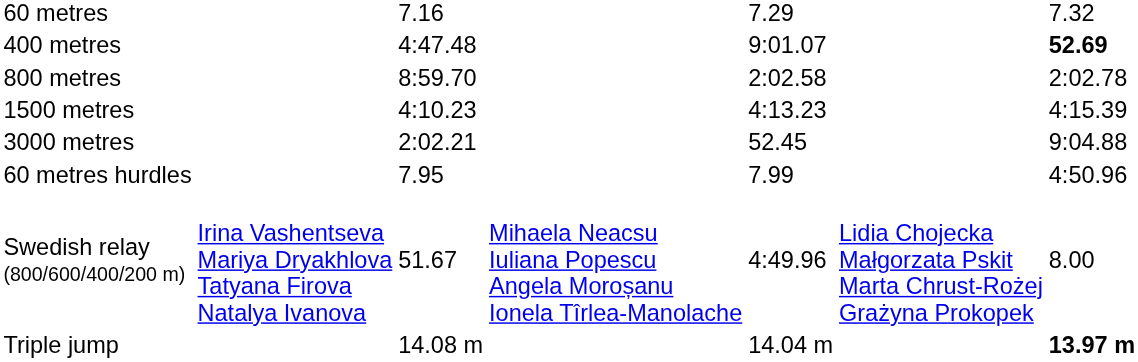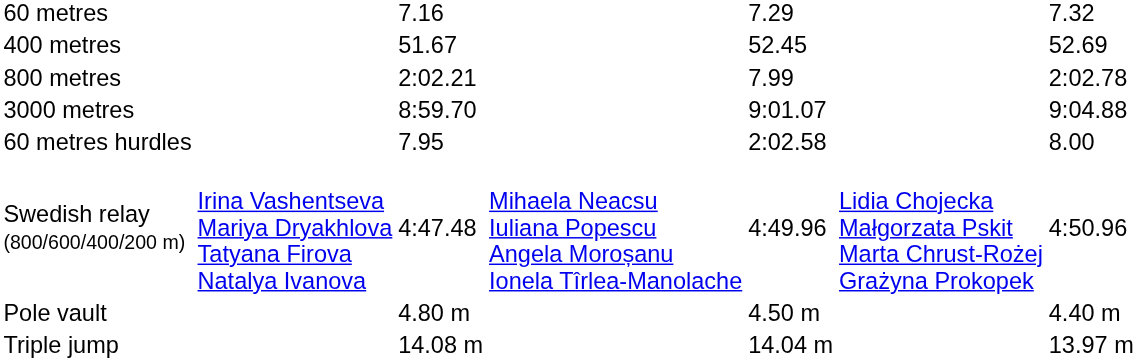400 metres | column 3: 4:47.48 -> 51.67
400 metres | column 5: 9:01.07 -> 52.45
400 metres | column 7: bold -> normal
800 metres | column 3: 8:59.70 -> 2:02.21
800 metres | column 5: 2:02.58 -> 7.99
- row: 1500 metres | 4:10.23 | 4:13.23 | 4:15.39
3000 metres | column 3: 2:02.21 -> 8:59.70
3000 metres | column 5: 52.45 -> 9:01.07
60 metres hurdles | column 5: 7.99 -> 2:02.58
60 metres hurdles | column 7: 4:50.96 -> 8.00
Swedish relay (800/600/400/200 m) | column 3: 51.67 -> 4:47.48
Swedish relay (800/600/400/200 m) | column 7: 8.00 -> 4:50.96
+ row: Pole vault | 4.80 m | 4.50 m | 4.40 m
Triple jump | column 7: bold -> normal
